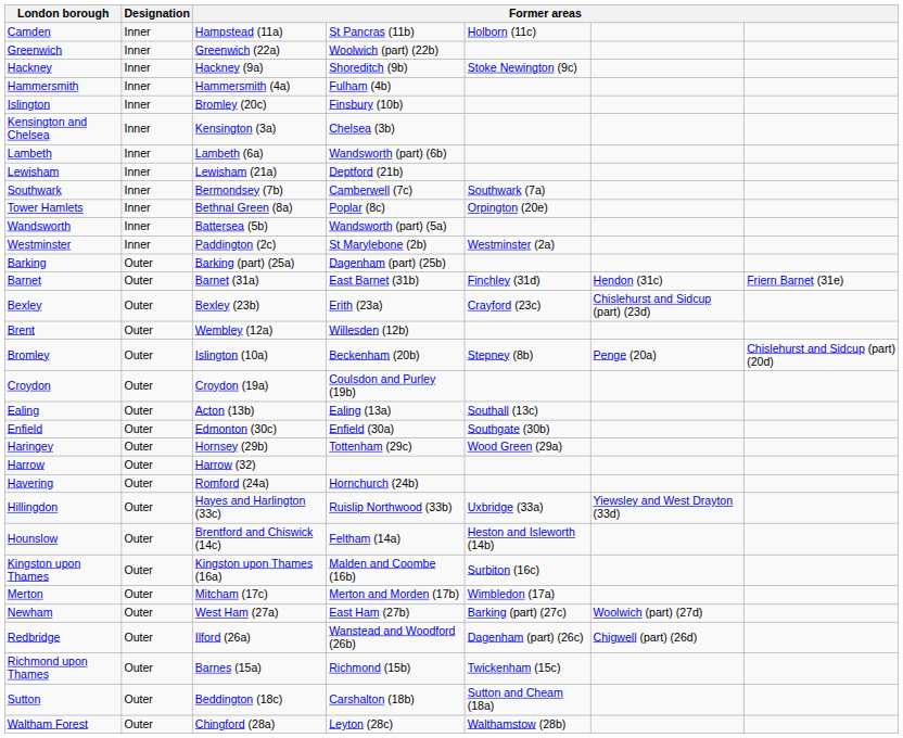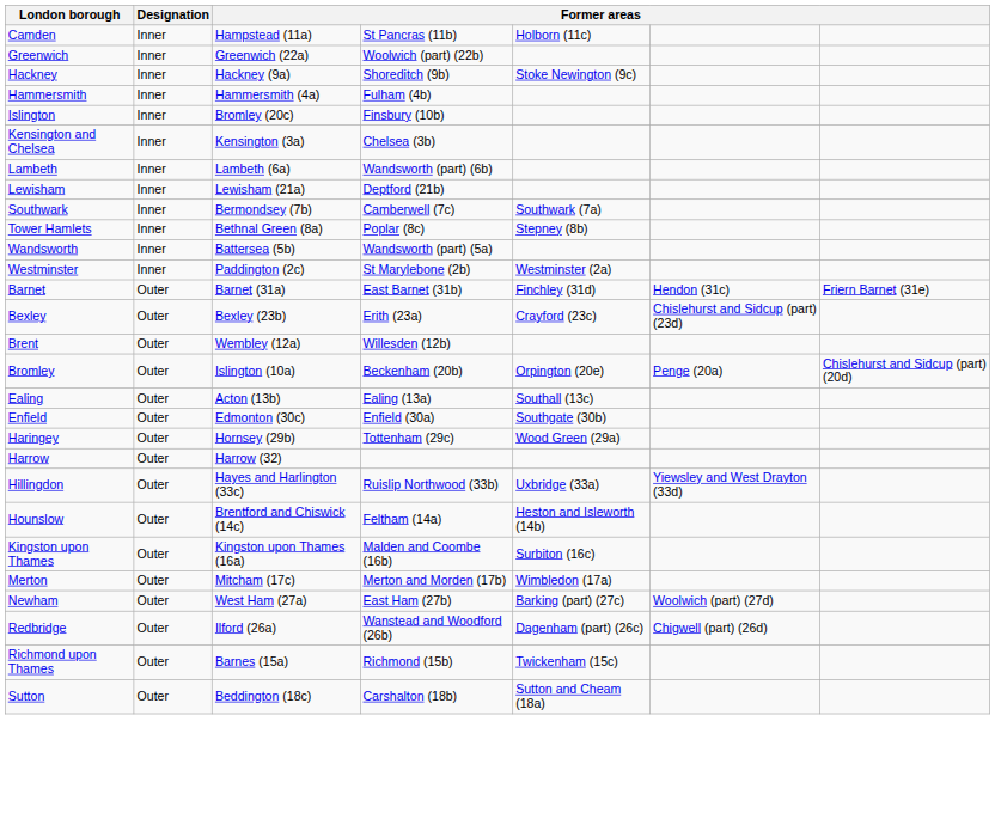Tower Hamlets | column 5: Orpington (20e) -> Stepney (8b)
- row: Barking | Outer | Barking (part) (25a) | Dagenham (part) (25b)
Bromley | column 5: Stepney (8b) -> Orpington (20e)
- row: Croydon | Outer | Croydon (19a) | Coulsdon and Purley (19b)
- row: Havering | Outer | Romford (24a) | Hornchurch (24b)
- row: Waltham Forest | Outer | Chingford (28a) | Leyton (28c) | Walthamstow (28b)
